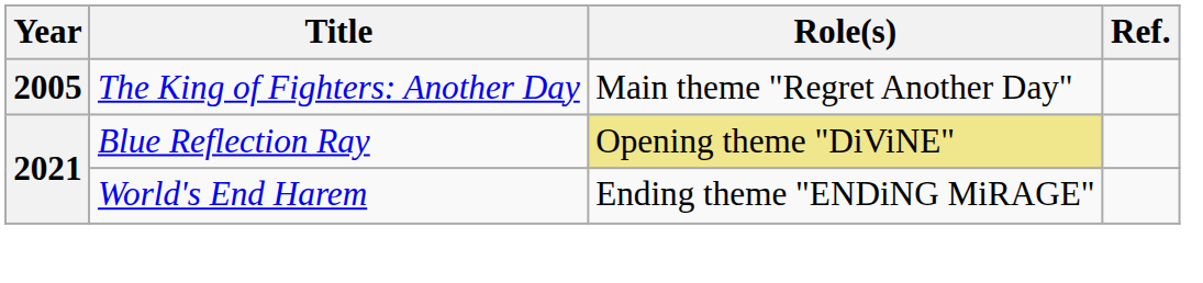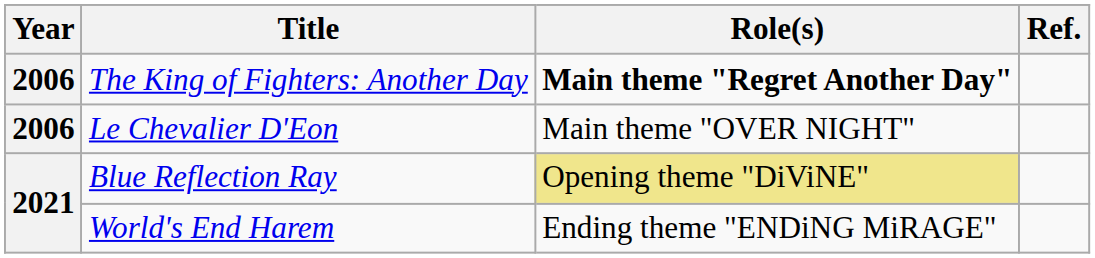The King of Fighters: Another Day | Year: 2005 -> 2006
The King of Fighters: Another Day | Role(s): normal -> bold
+ row: 2006 | Le Chevalier D'Eon | Main theme "OVER NIGHT"
